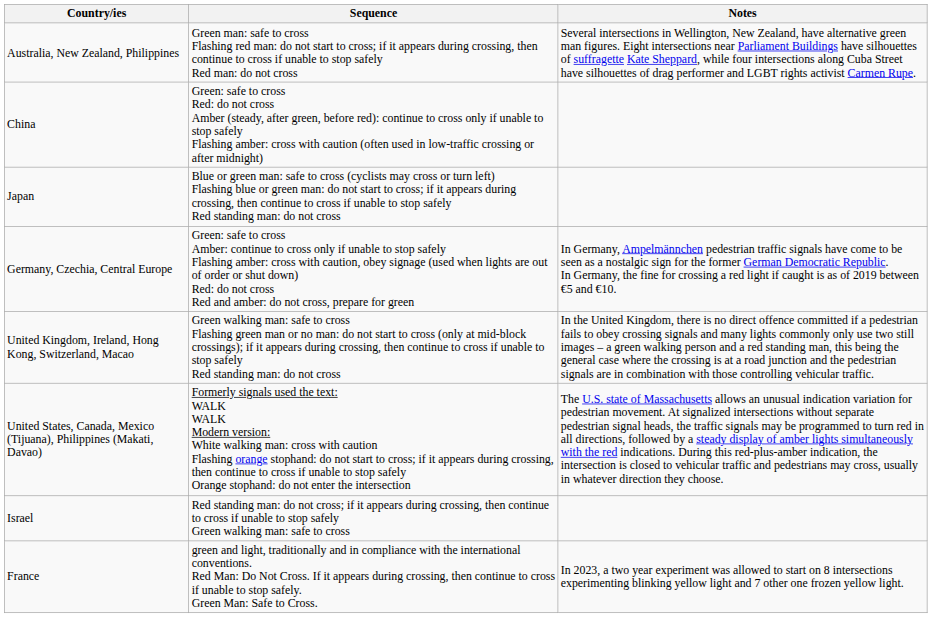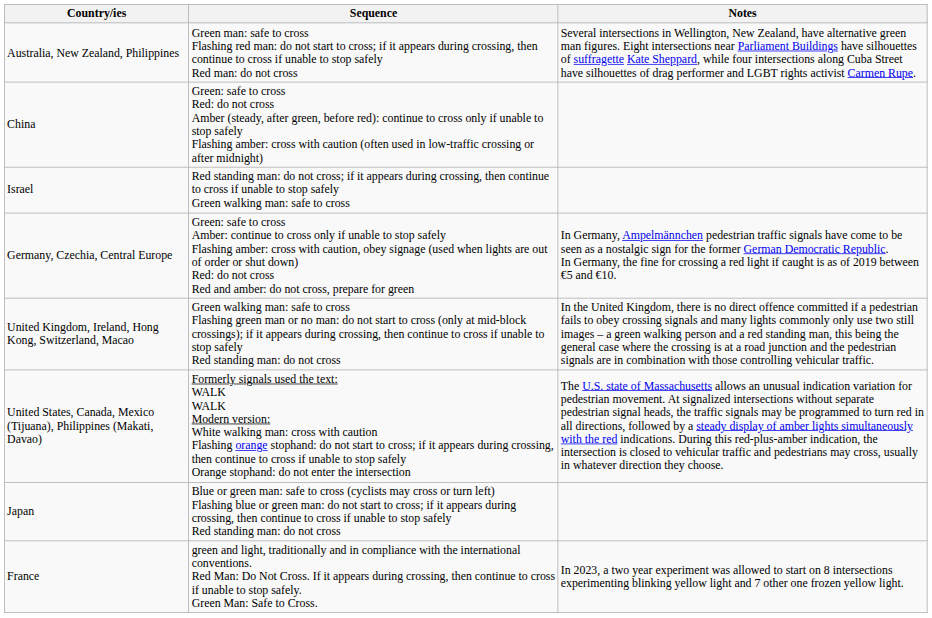rows swapped: Japan <-> Israel
